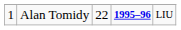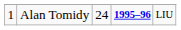Alan Tomidy | column 3: 22 -> 24
